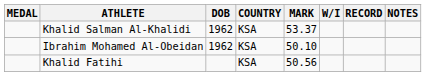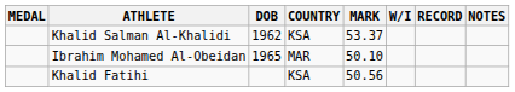Ibrahim Mohamed Al-Obeidan | DOB: 1962 -> 1965
Ibrahim Mohamed Al-Obeidan | COUNTRY: KSA -> MAR
